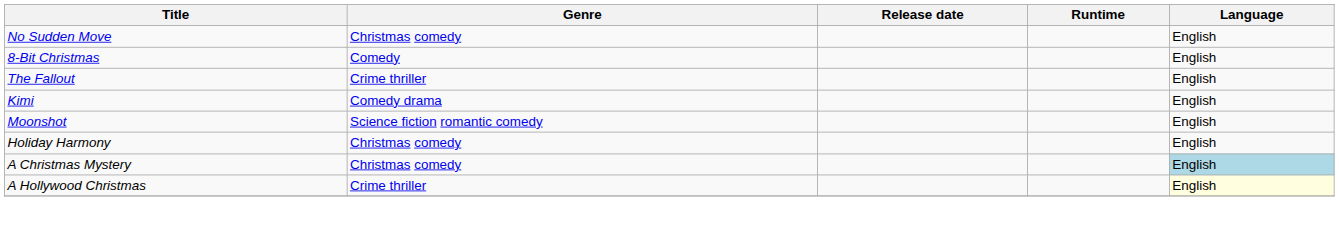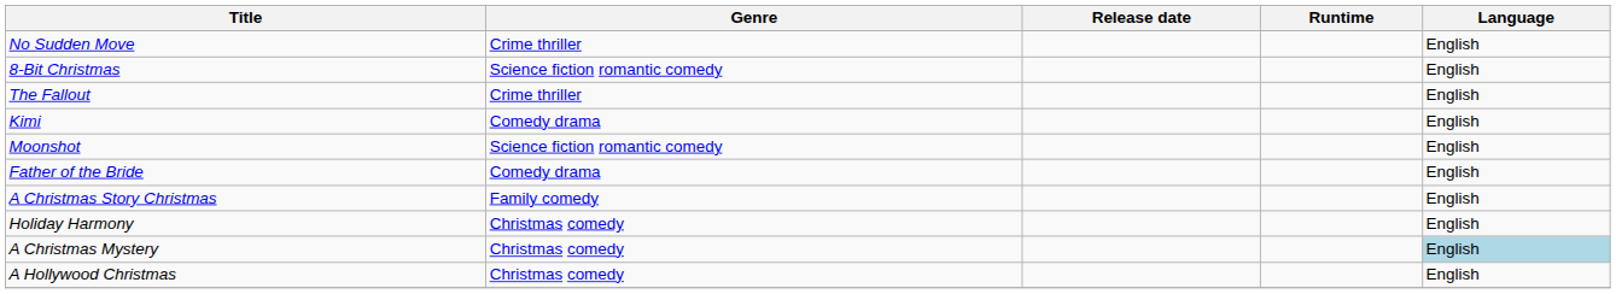No Sudden Move | Genre: Christmas comedy -> Crime thriller
8-Bit Christmas | Genre: Comedy -> Science fiction romantic comedy
+ row: Father of the Bride | Comedy drama | English
+ row: A Christmas Story Christmas | Family comedy | English
A Hollywood Christmas | Genre: Crime thriller -> Christmas comedy
A Hollywood Christmas | Language: lightyellow background -> no background
